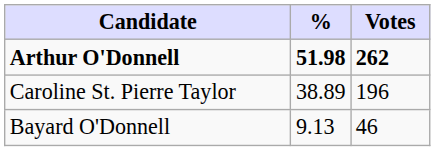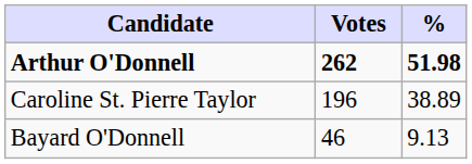columns swapped: Votes <-> %
